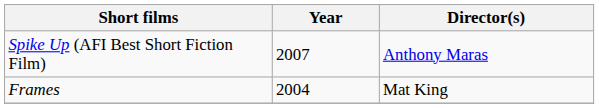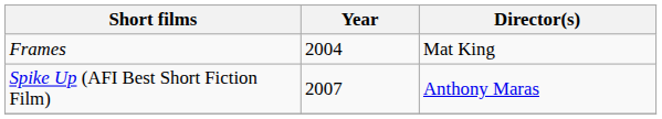rows swapped: Frames <-> Spike Up (AFI Best Short Fiction Film)
